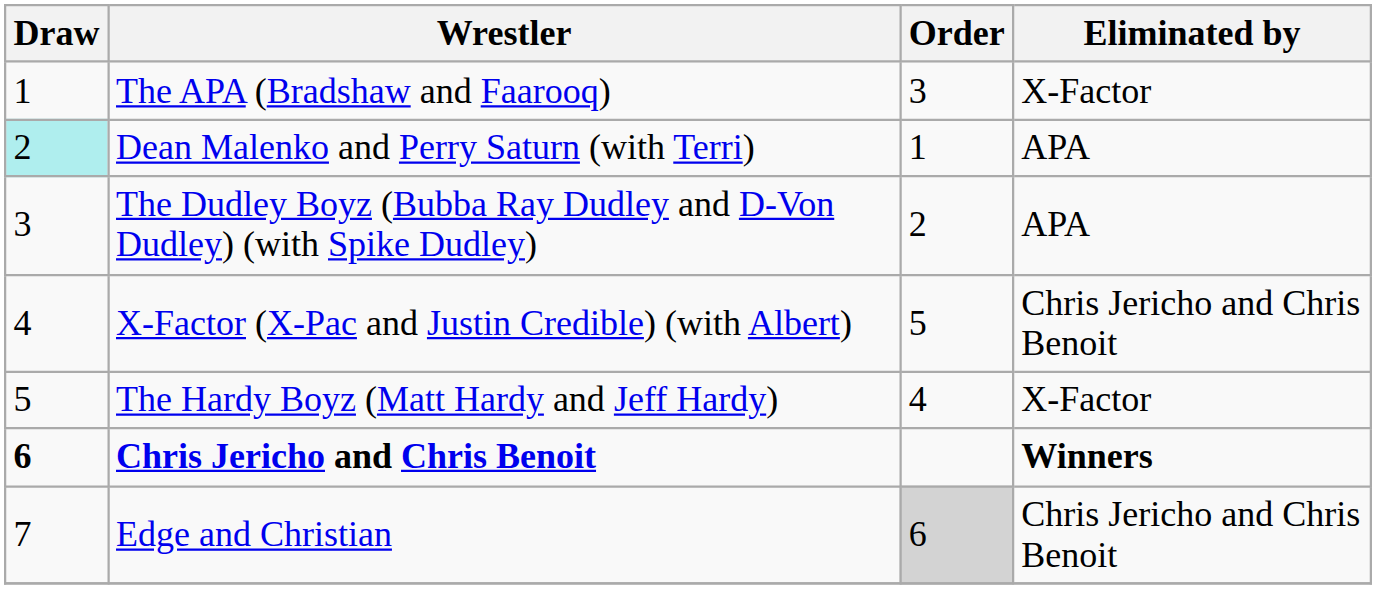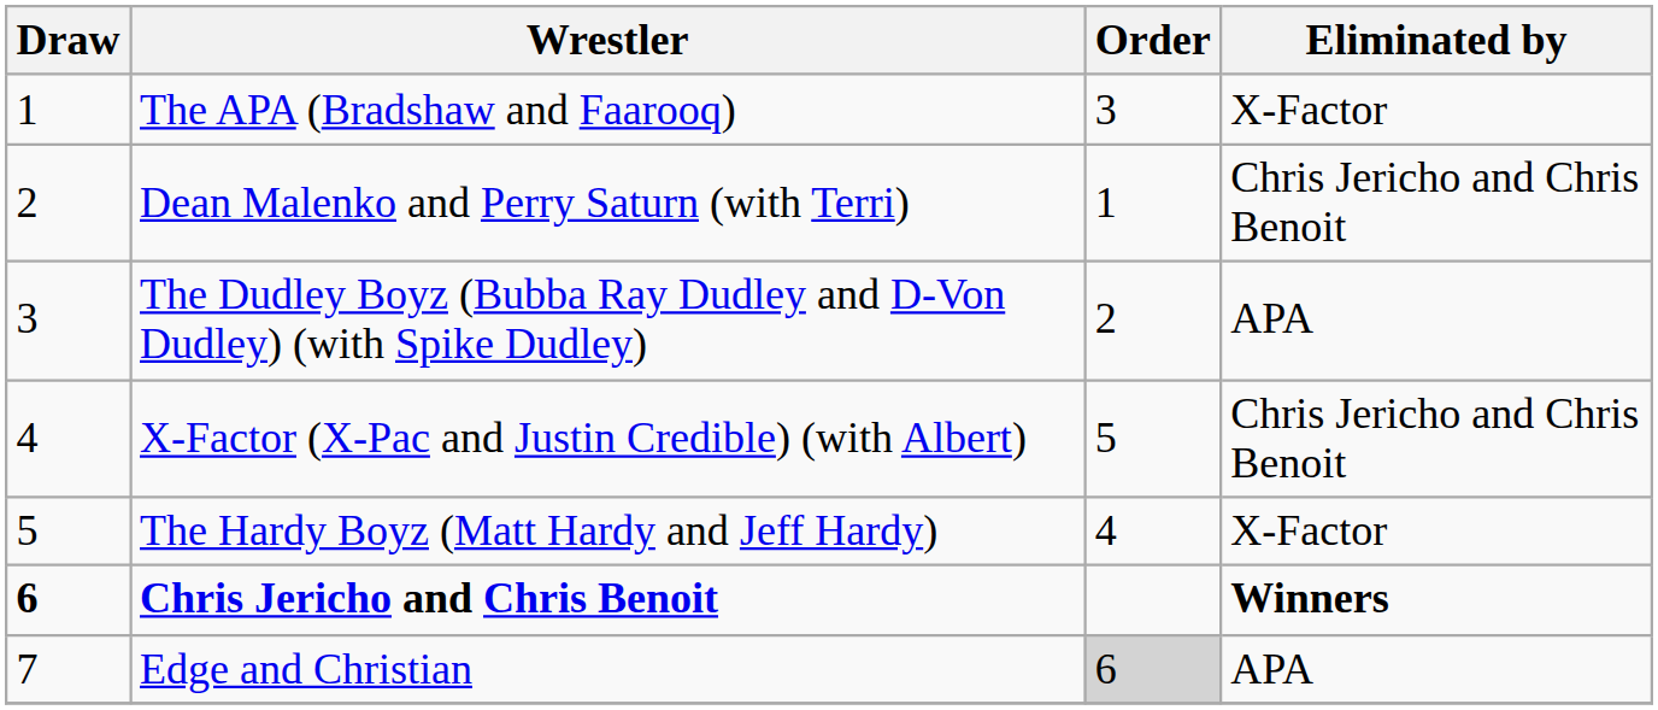Dean Malenko and Perry Saturn (with Terri) | Draw: paleturquoise background -> no background
Dean Malenko and Perry Saturn (with Terri) | Eliminated by: APA -> Chris Jericho and Chris Benoit
Edge and Christian | Eliminated by: Chris Jericho and Chris Benoit -> APA
